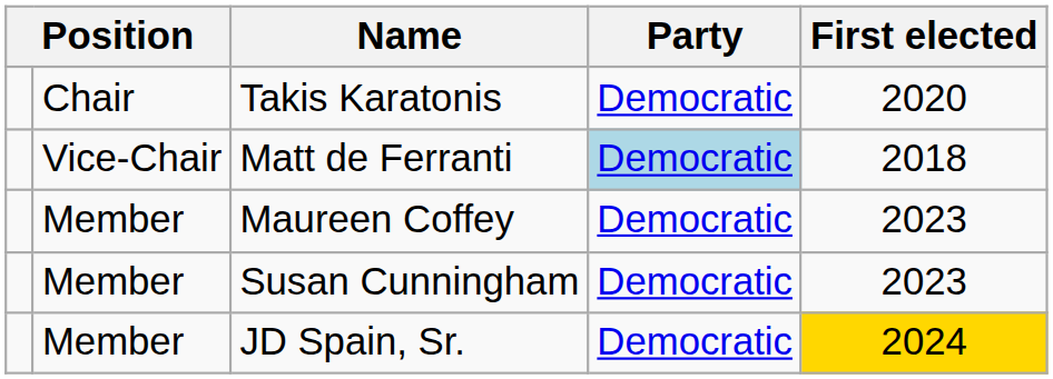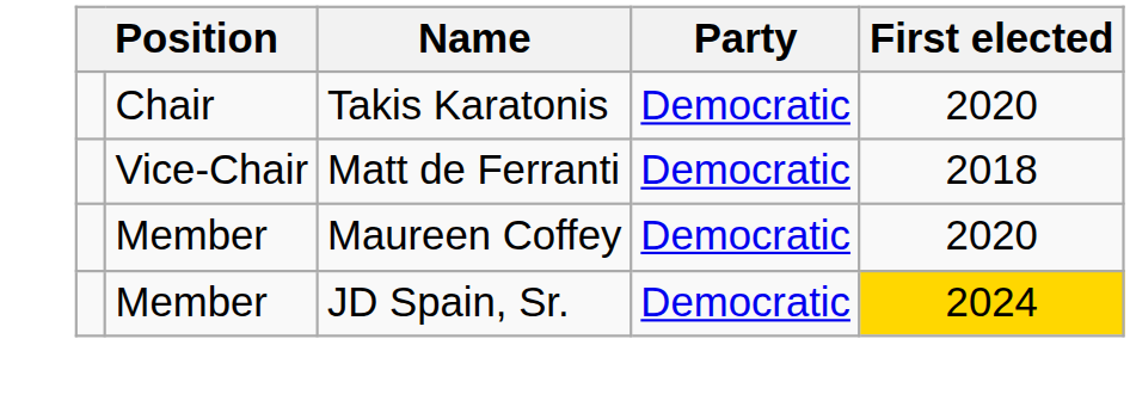Matt de Ferranti | Party: lightblue background -> no background
Maureen Coffey | First elected: 2023 -> 2020
- row: Member | Susan Cunningham | Democratic | 2023
